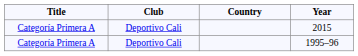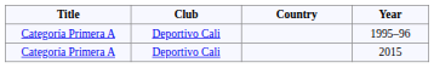rows swapped: 1995–96 <-> 2015
